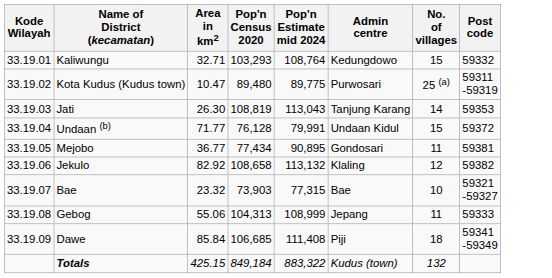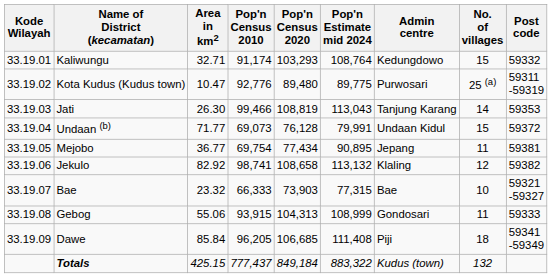+ column: Pop'n Census 2010 | 91,174 | 92,776 | 99,466 | 69,073 | 69,754 | 98,741 | 66,333 | 93,915 | 96,205 | 777,437
Mejobo | Admin centre: Gondosari -> Jepang
Gebog | Admin centre: Jepang -> Gondosari
